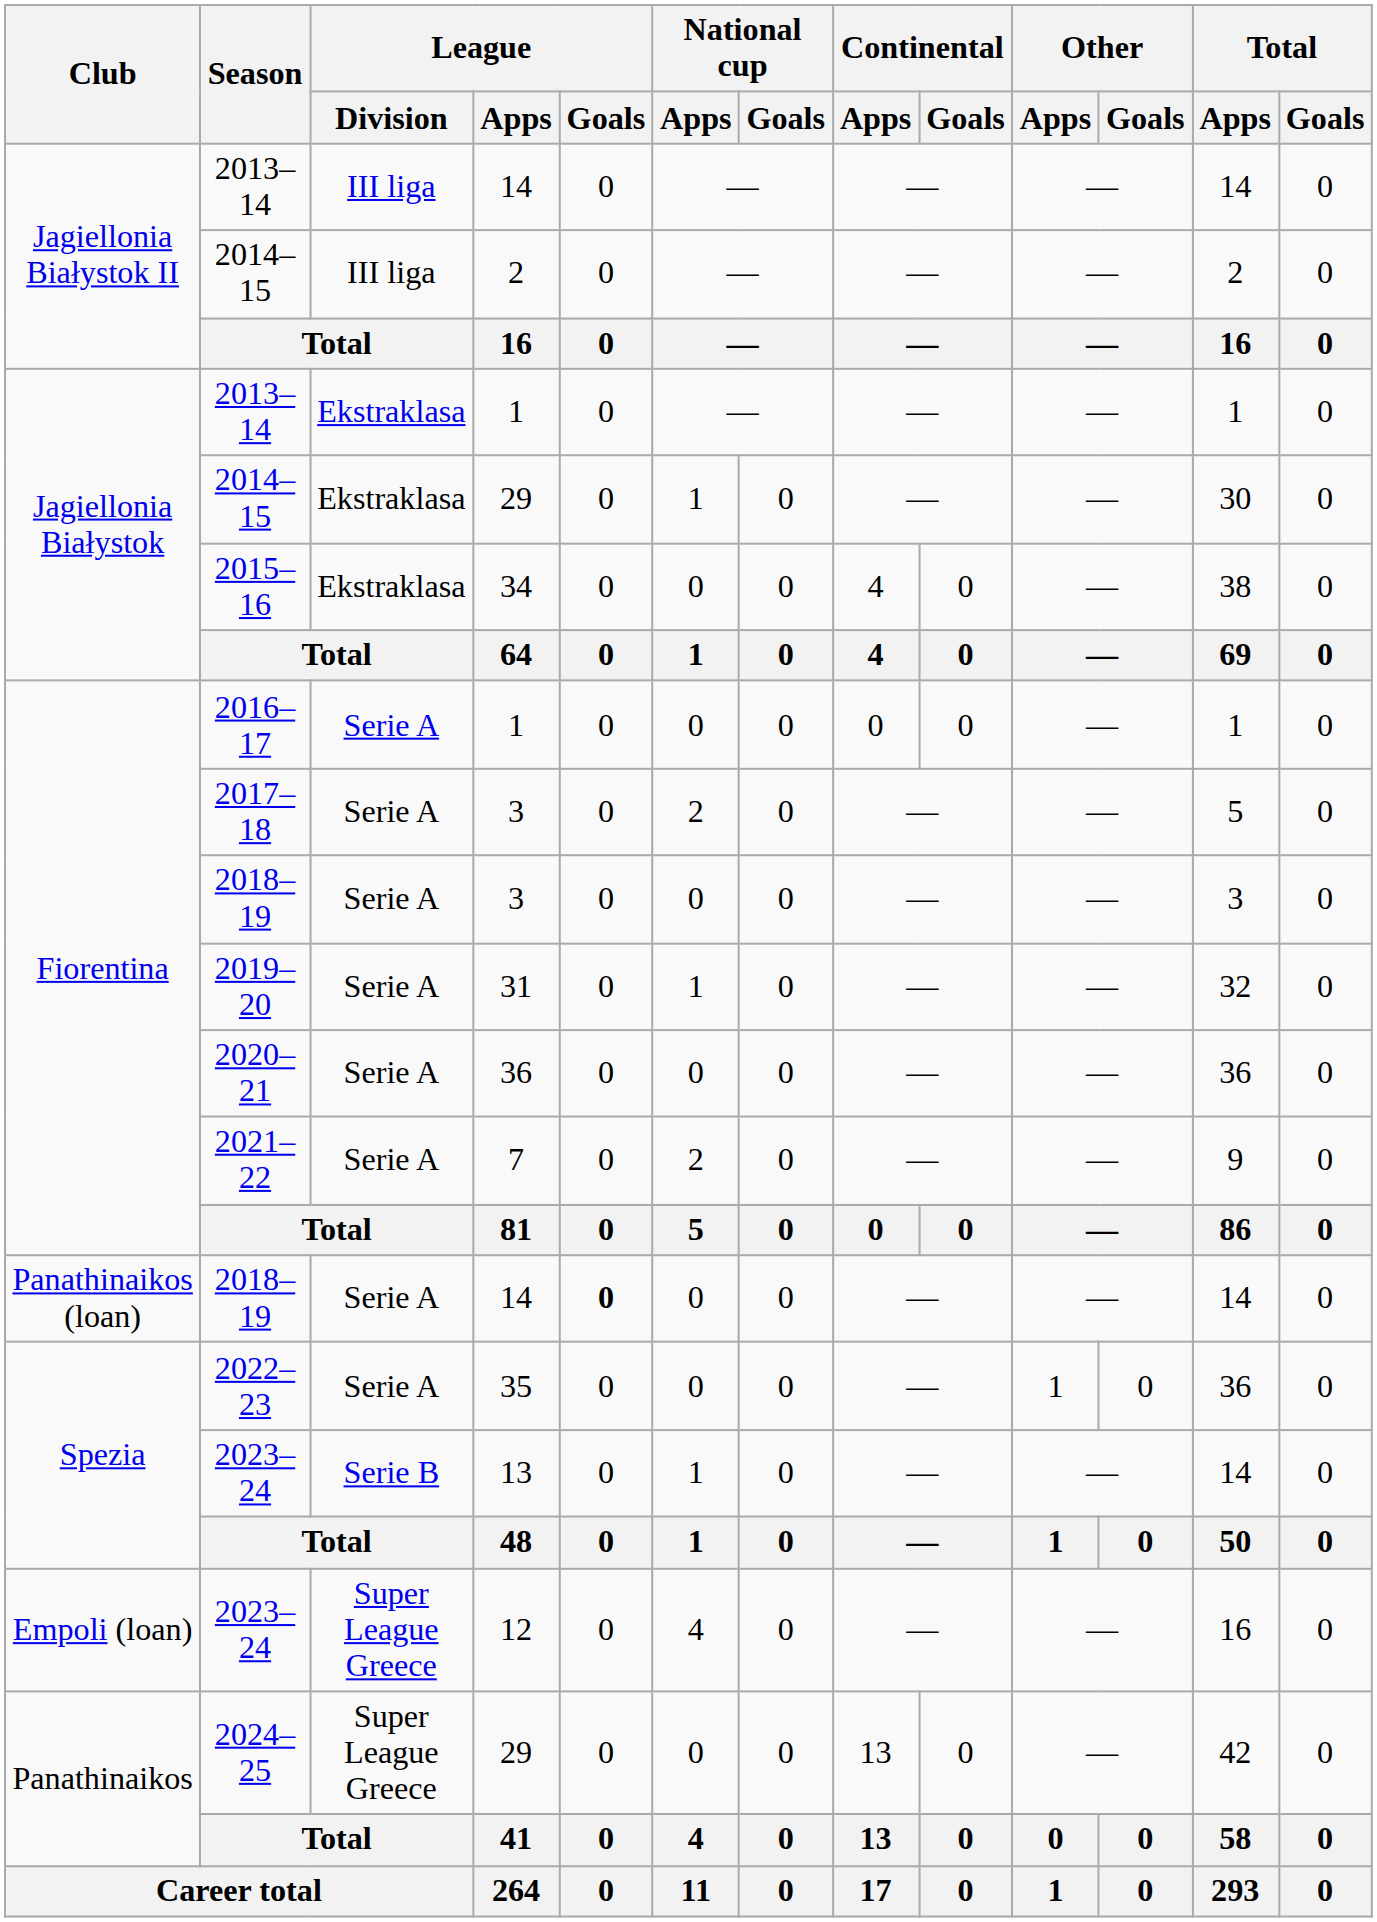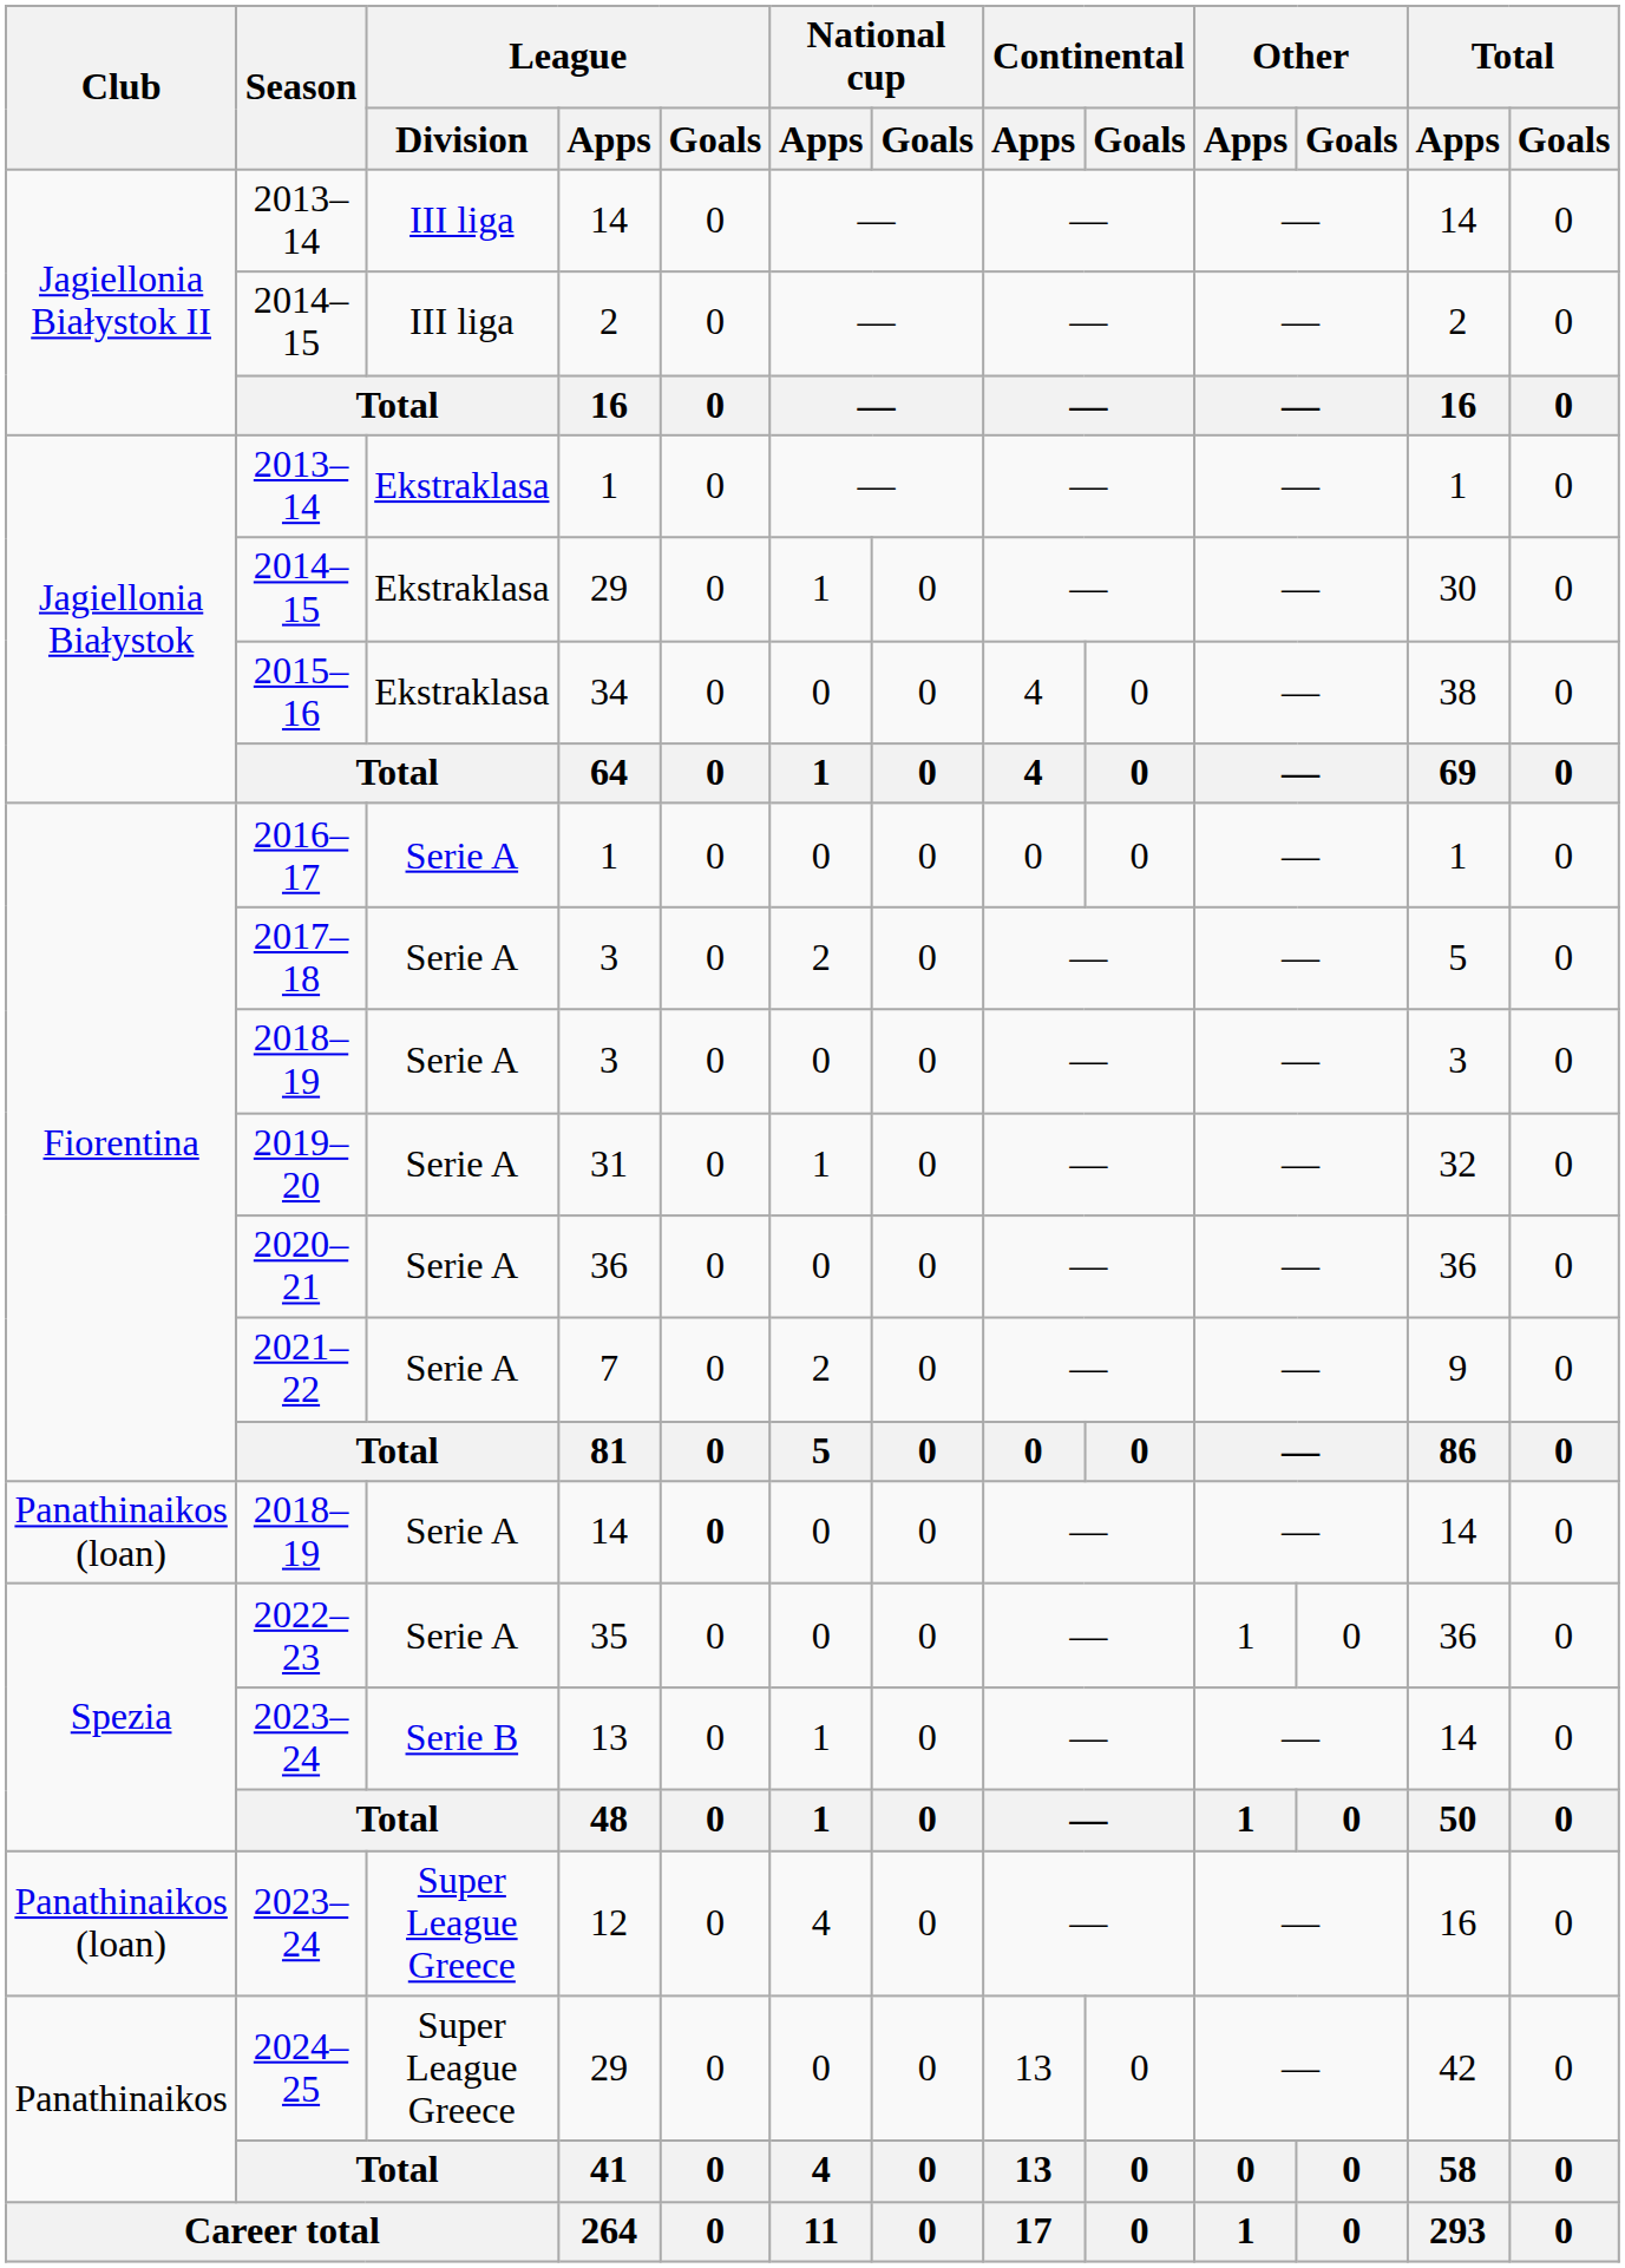2023–24 / 12 | Club: Empoli (loan) -> Panathinaikos (loan)
